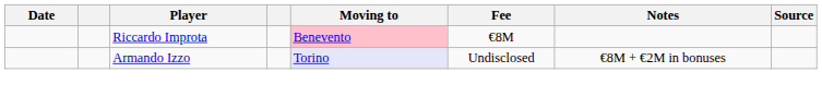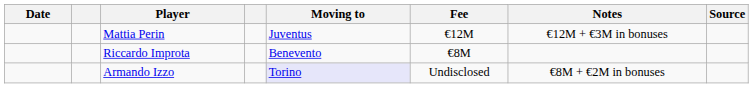+ row: Mattia Perin | Juventus | €12M | €12M + €3M in bonuses
Riccardo Improta | Moving to: pink background -> no background
